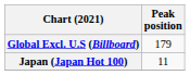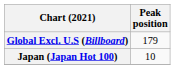Japan (Japan Hot 100) | Peak position: 11 -> 10
